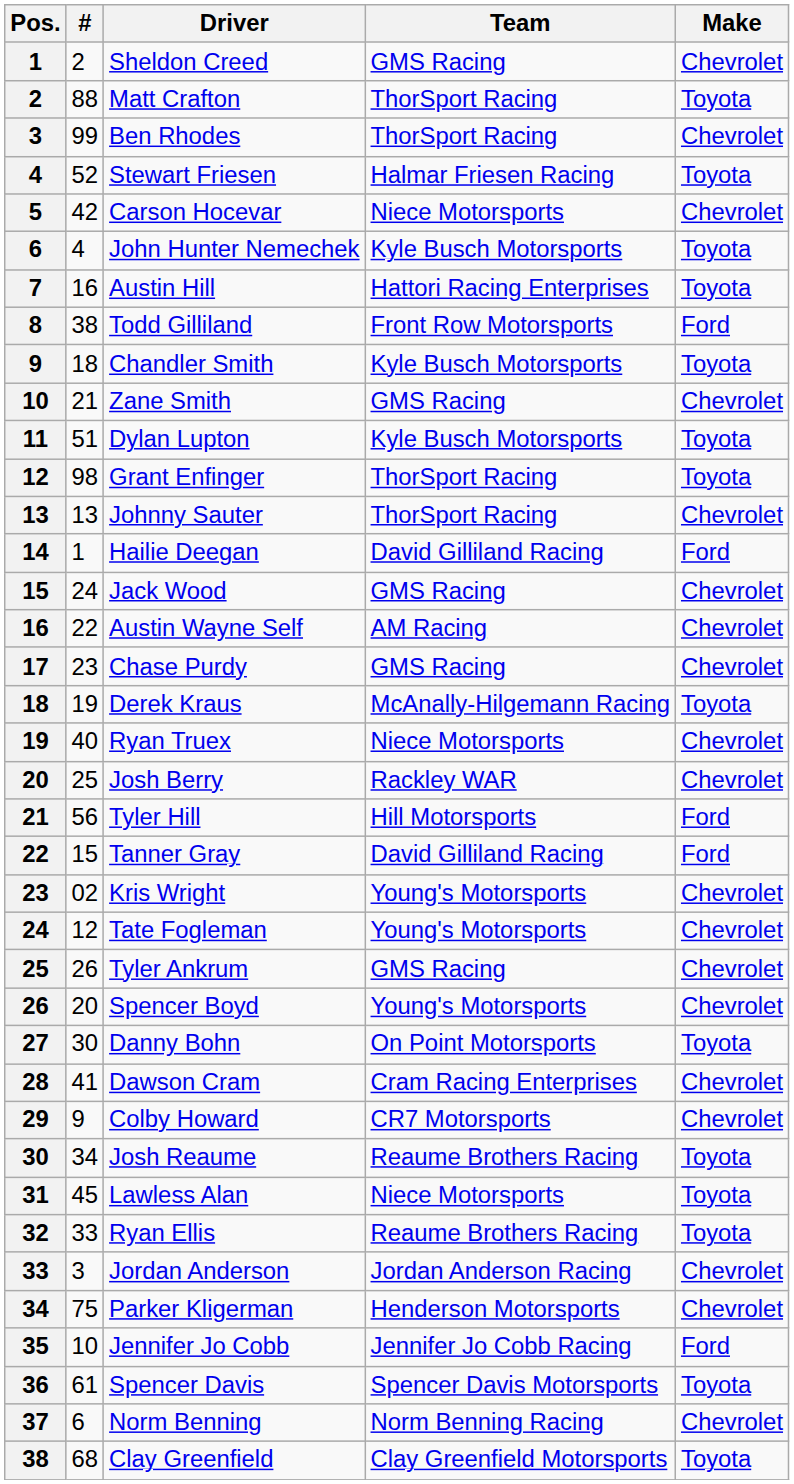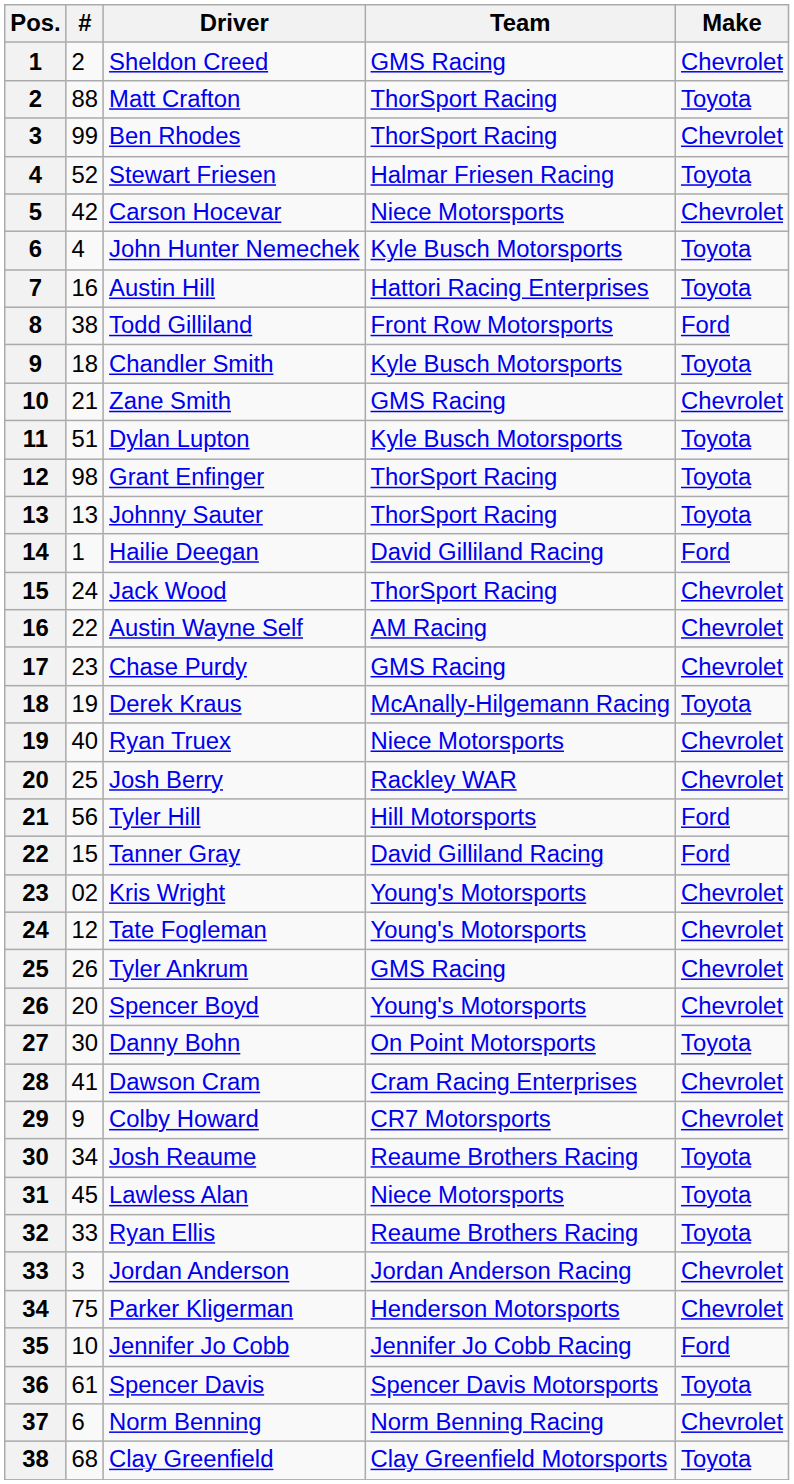Johnny Sauter | Make: Chevrolet -> Toyota
Jack Wood | Team: GMS Racing -> ThorSport Racing
